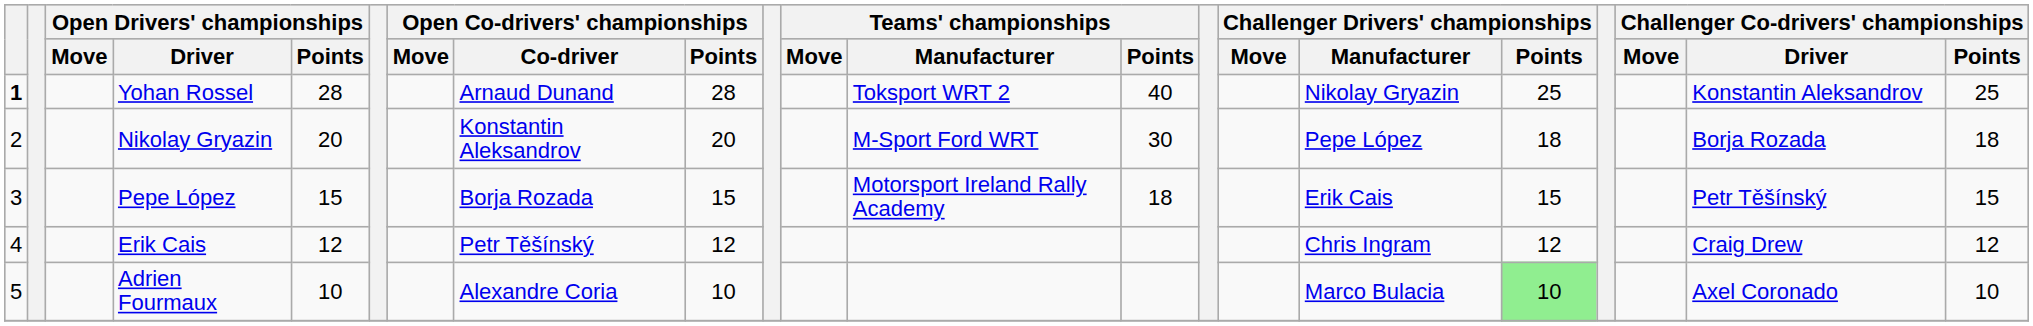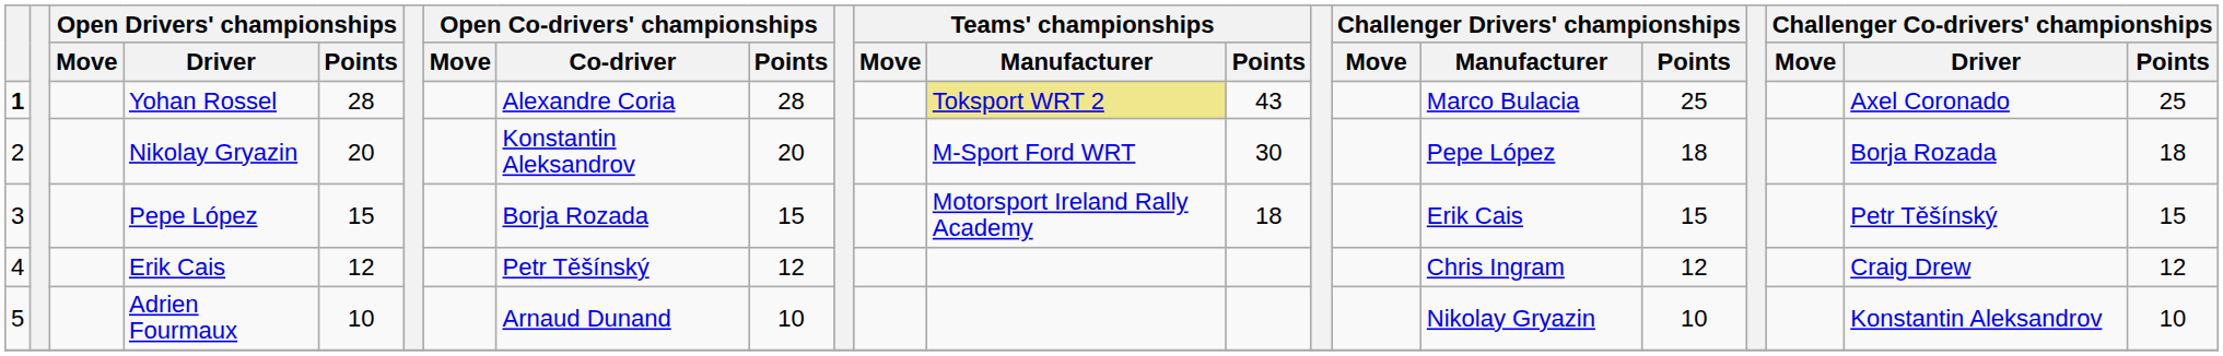Yohan Rossel | Open Co-drivers' championships / Co-driver: Arnaud Dunand -> Alexandre Coria
Yohan Rossel | Teams' championships / Manufacturer: no background -> khaki background
Yohan Rossel | Teams' championships / Points: 40 -> 43
Yohan Rossel | Challenger Drivers' championships / Manufacturer: Nikolay Gryazin -> Marco Bulacia
Yohan Rossel | Challenger Co-drivers' championships / Driver: Konstantin Aleksandrov -> Axel Coronado
Adrien Fourmaux | Open Co-drivers' championships / Co-driver: Alexandre Coria -> Arnaud Dunand
Adrien Fourmaux | Challenger Drivers' championships / Manufacturer: Marco Bulacia -> Nikolay Gryazin
Adrien Fourmaux | Challenger Drivers' championships / Points: lightgreen background -> no background
Adrien Fourmaux | Challenger Co-drivers' championships / Driver: Axel Coronado -> Konstantin Aleksandrov
